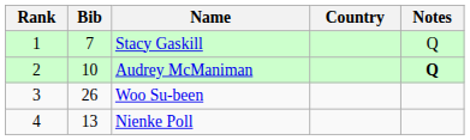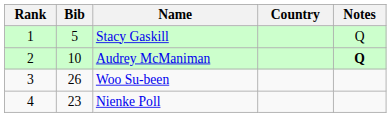Stacy Gaskill | Bib: 7 -> 5
Nienke Poll | Bib: 13 -> 23
